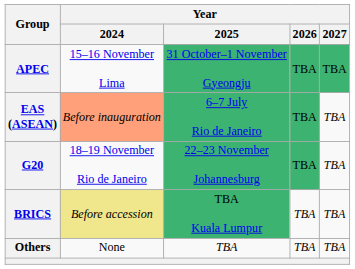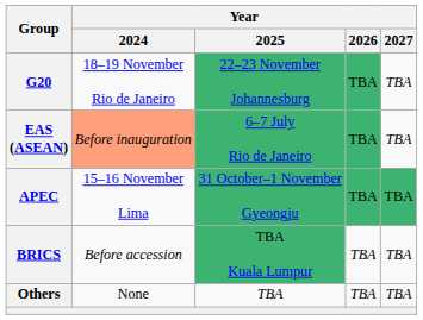rows swapped: APEC <-> G20
BRICS | Year / 2024: khaki background -> no background
